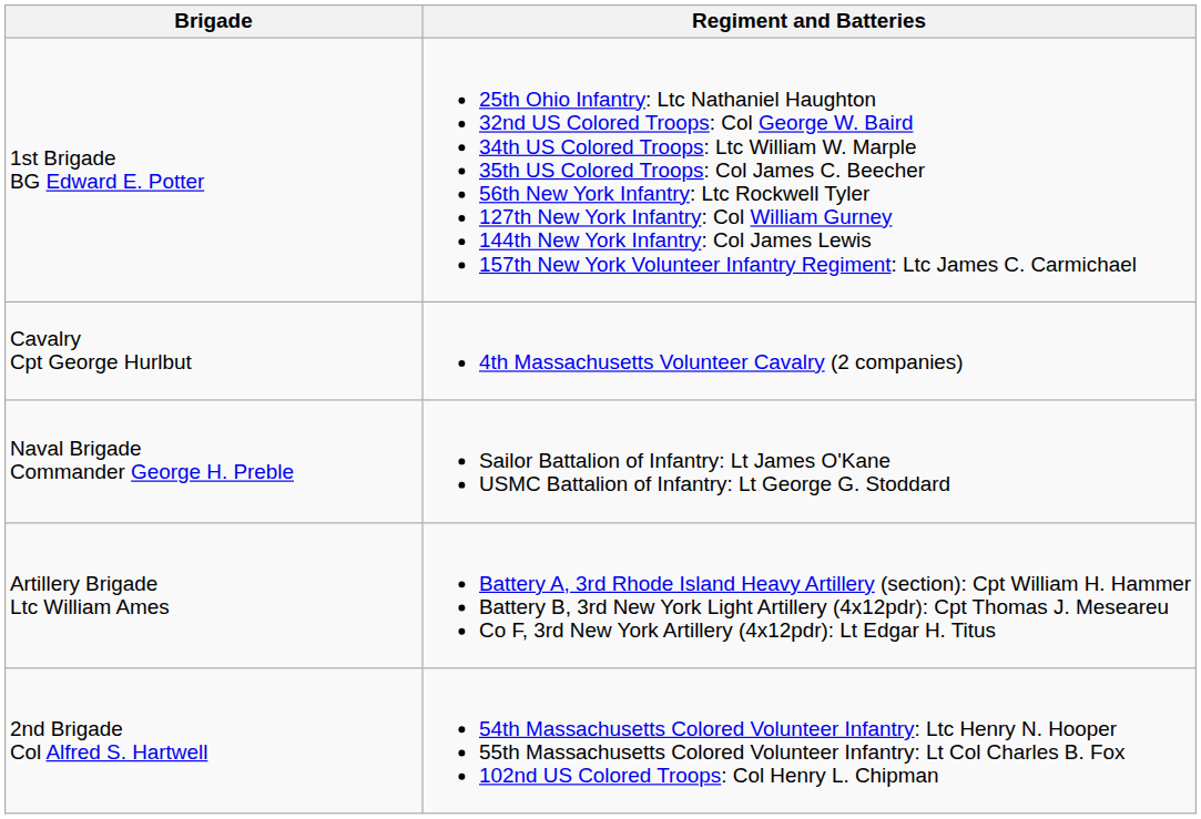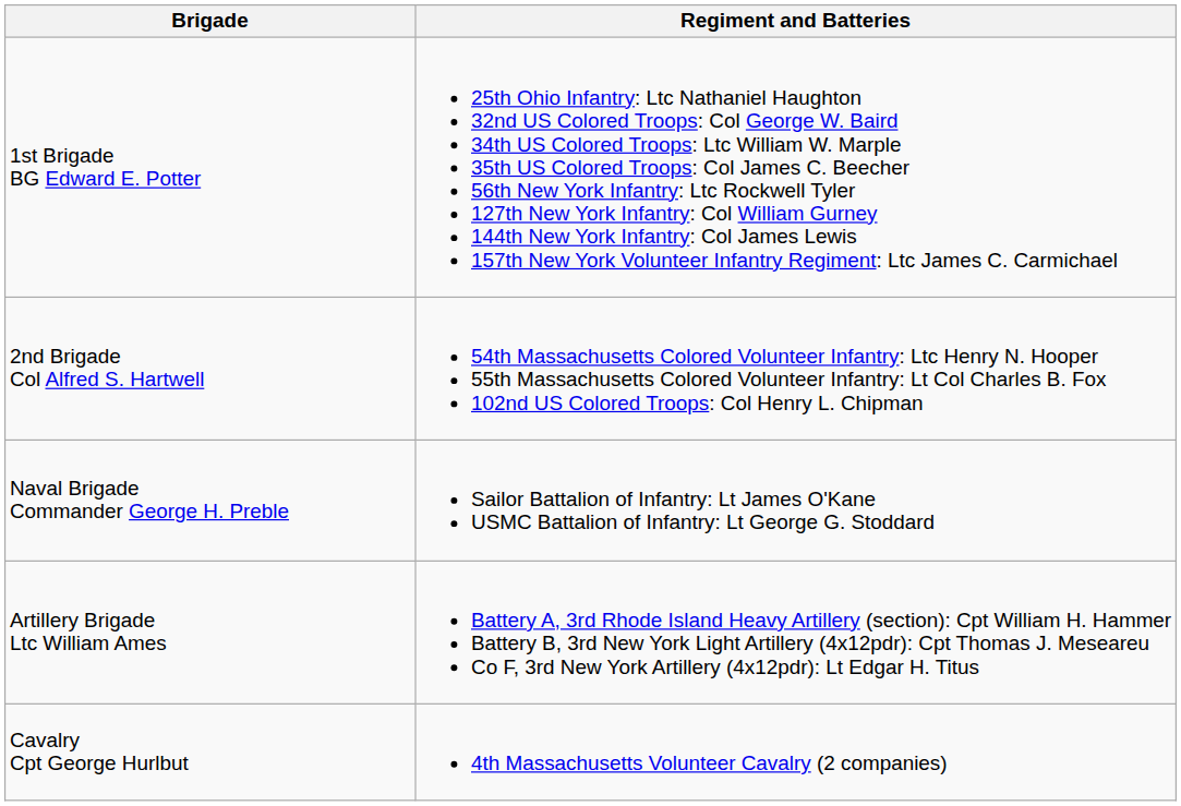rows swapped: 2nd Brigade Col Alfred S. Hartwell <-> Cavalry Cpt George Hurlbut
